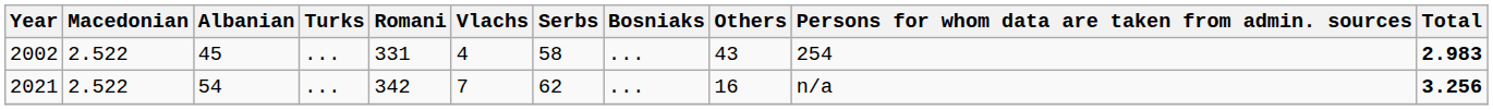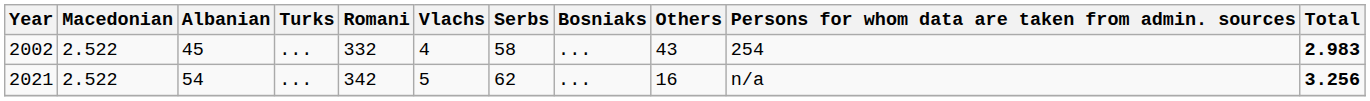2002 | Romani: 331 -> 332
2021 | Vlachs: 7 -> 5
